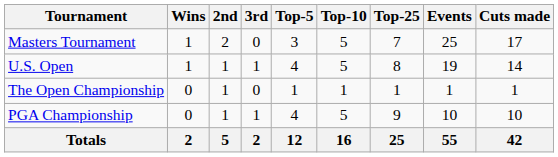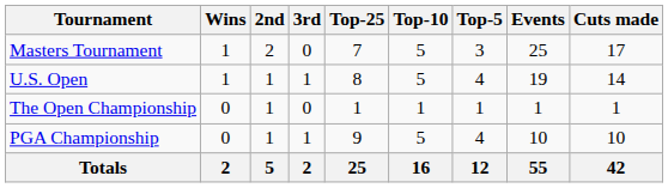columns swapped: Top-5 <-> Top-25
